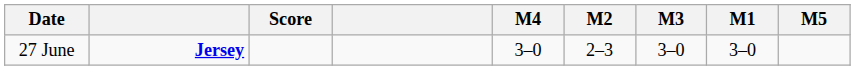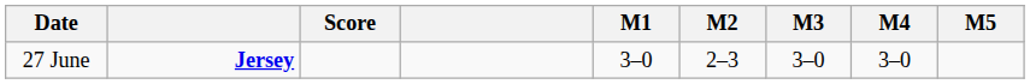columns swapped: M1 <-> M4
